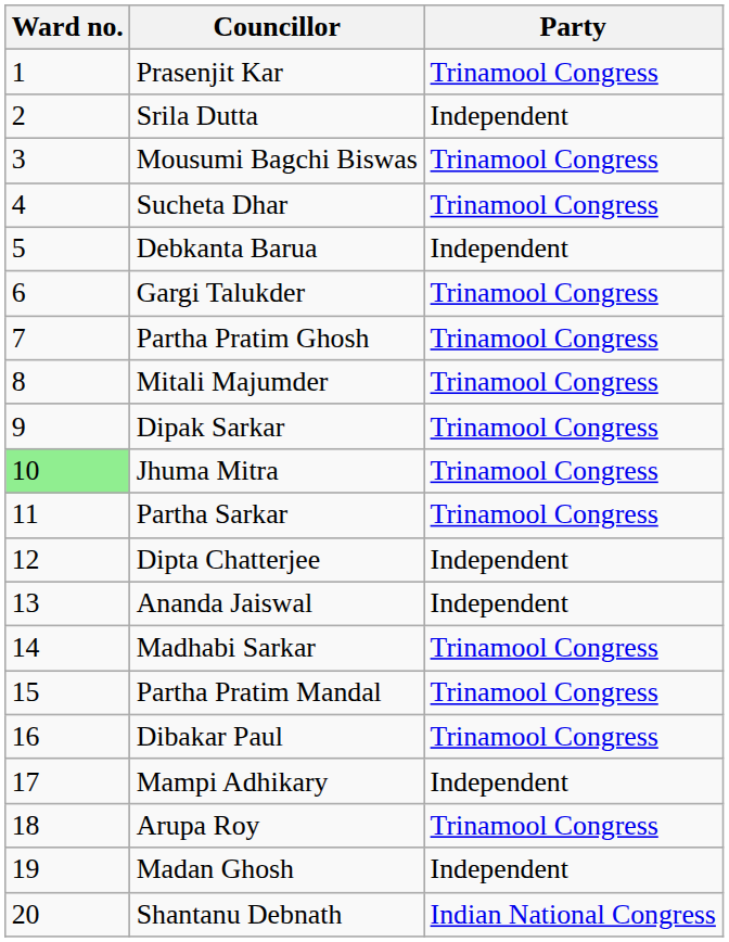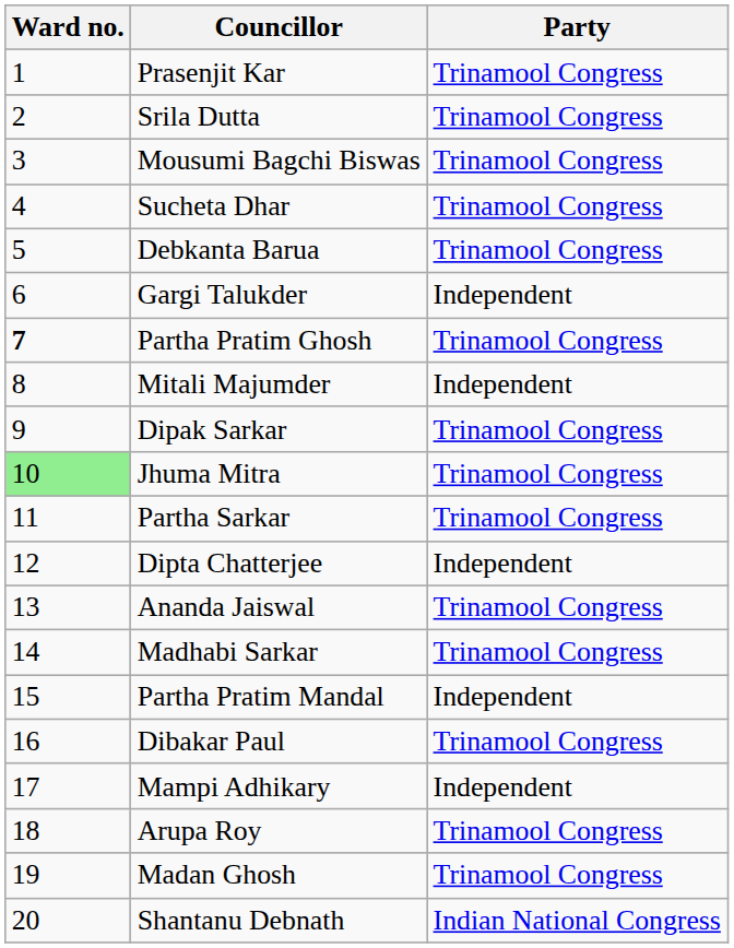Srila Dutta | Party: Independent -> Trinamool Congress
Debkanta Barua | Party: Independent -> Trinamool Congress
Gargi Talukder | Party: Trinamool Congress -> Independent
Partha Pratim Ghosh | Ward no.: normal -> bold
Mitali Majumder | Party: Trinamool Congress -> Independent
Ananda Jaiswal | Party: Independent -> Trinamool Congress
Partha Pratim Mandal | Party: Trinamool Congress -> Independent
Madan Ghosh | Party: Independent -> Trinamool Congress
